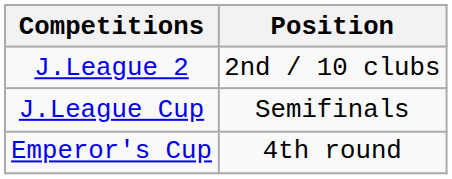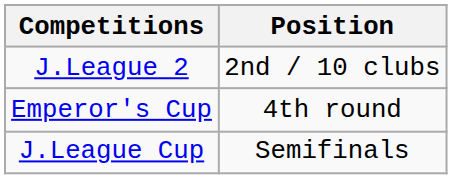rows swapped: Emperor's Cup <-> J.League Cup
